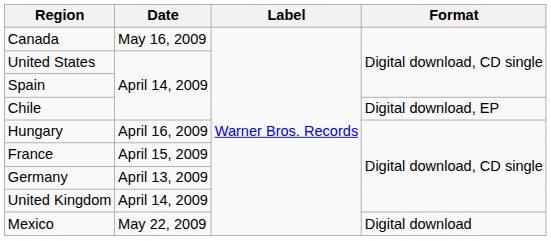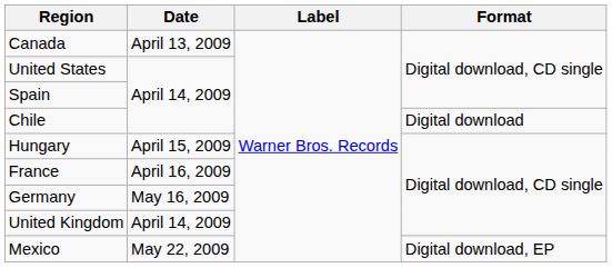Canada | Date: May 16, 2009 -> April 13, 2009
Chile | Format: Digital download, EP -> Digital download
Hungary | Date: April 16, 2009 -> April 15, 2009
France | Date: April 15, 2009 -> April 16, 2009
Germany | Date: April 13, 2009 -> May 16, 2009
Mexico | Format: Digital download -> Digital download, EP
